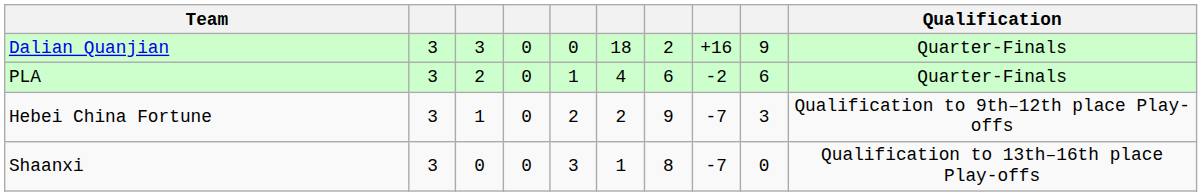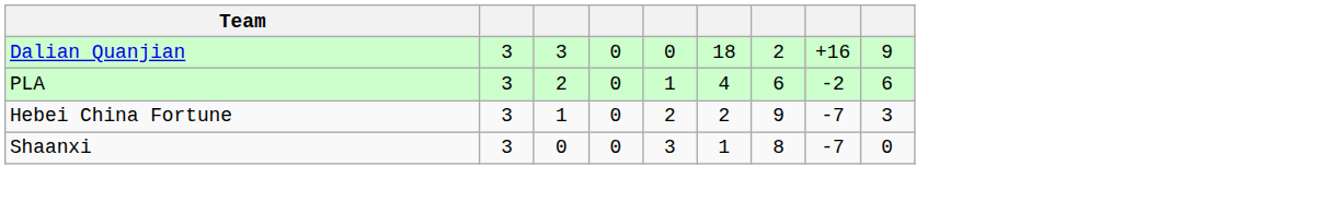- column: Qualification | Quarter-Finals | Quarter-Finals | Qualification to 9th–12th place Play-offs | Qualification to 13th–16th place Play-offs
